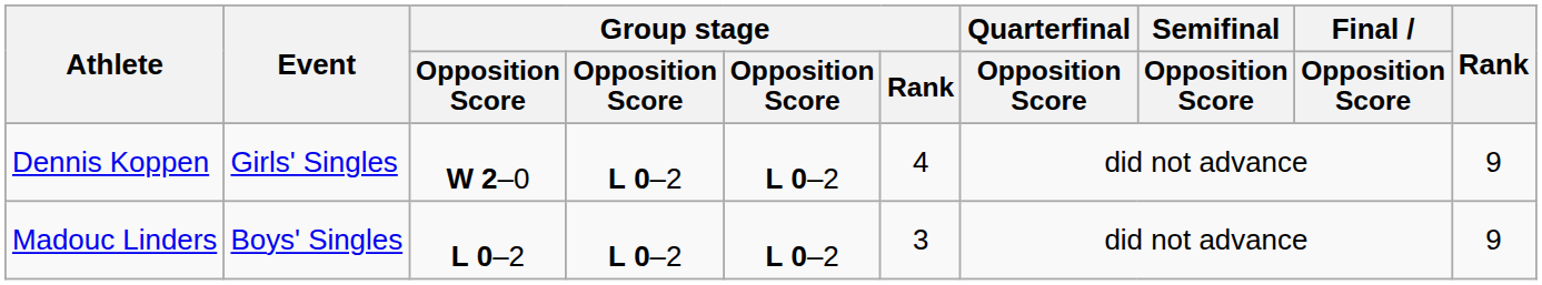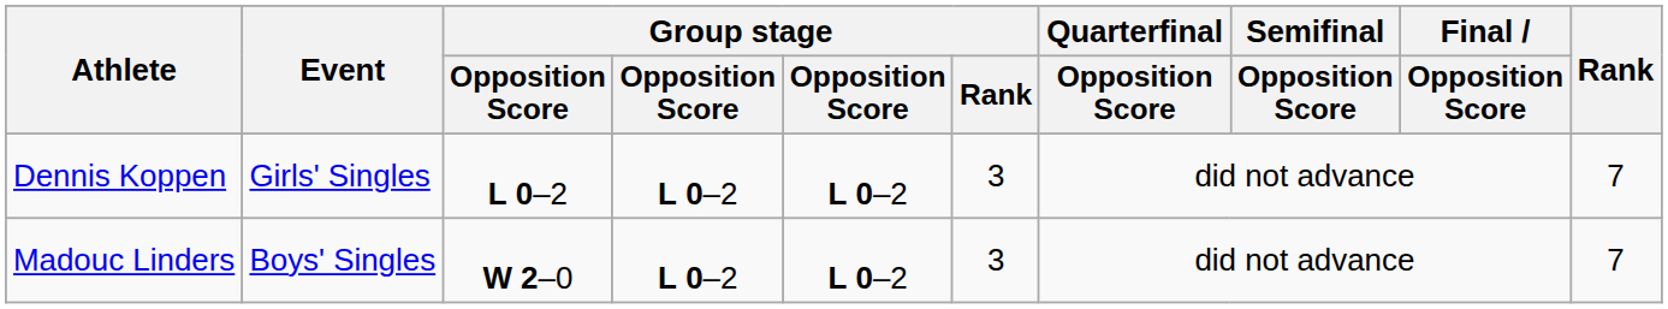Dennis Koppen | column 3: W 2–0 -> L 0–2
Dennis Koppen | Group stage / Rank: 4 -> 3
Dennis Koppen | Rank: 9 -> 7
Madouc Linders | column 3: L 0–2 -> W 2–0
Madouc Linders | Rank: 9 -> 7
